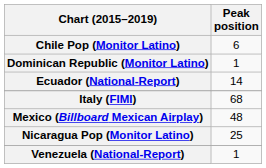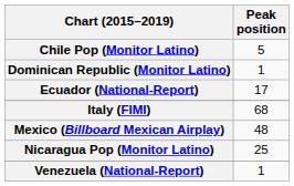Chile Pop (Monitor Latino) | Peak position: 6 -> 5
Ecuador (National-Report) | Peak position: 14 -> 17
